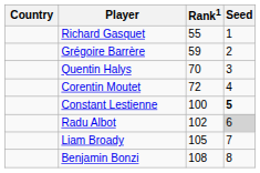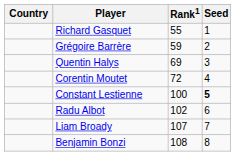Quentin Halys | Rank1: 70 -> 69
Radu Albot | Seed: lightgrey background -> no background
Liam Broady | Rank1: 105 -> 107
